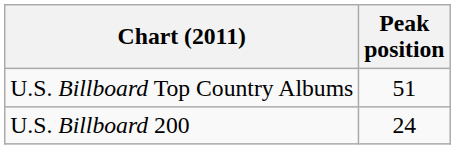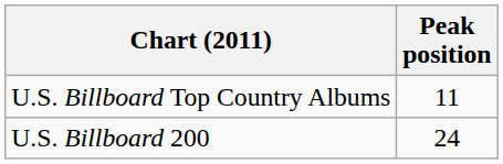U.S. Billboard Top Country Albums | Peak position: 51 -> 11
